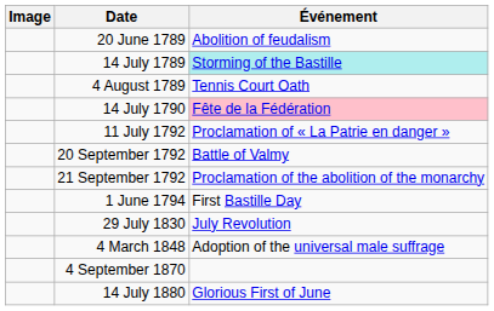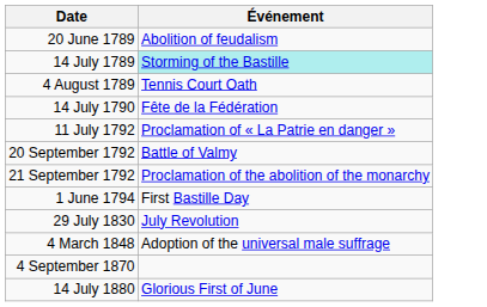- column: Image
14 July 1790 | Événement: pink background -> no background
